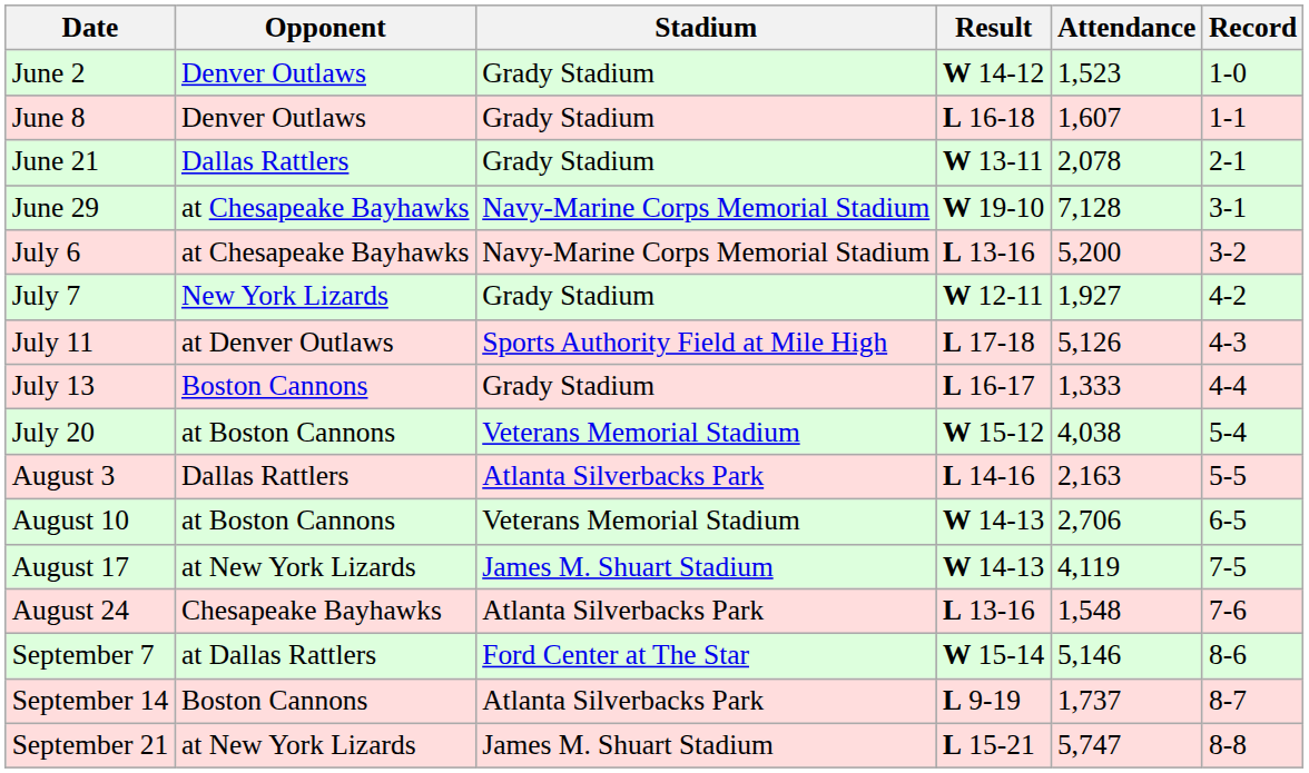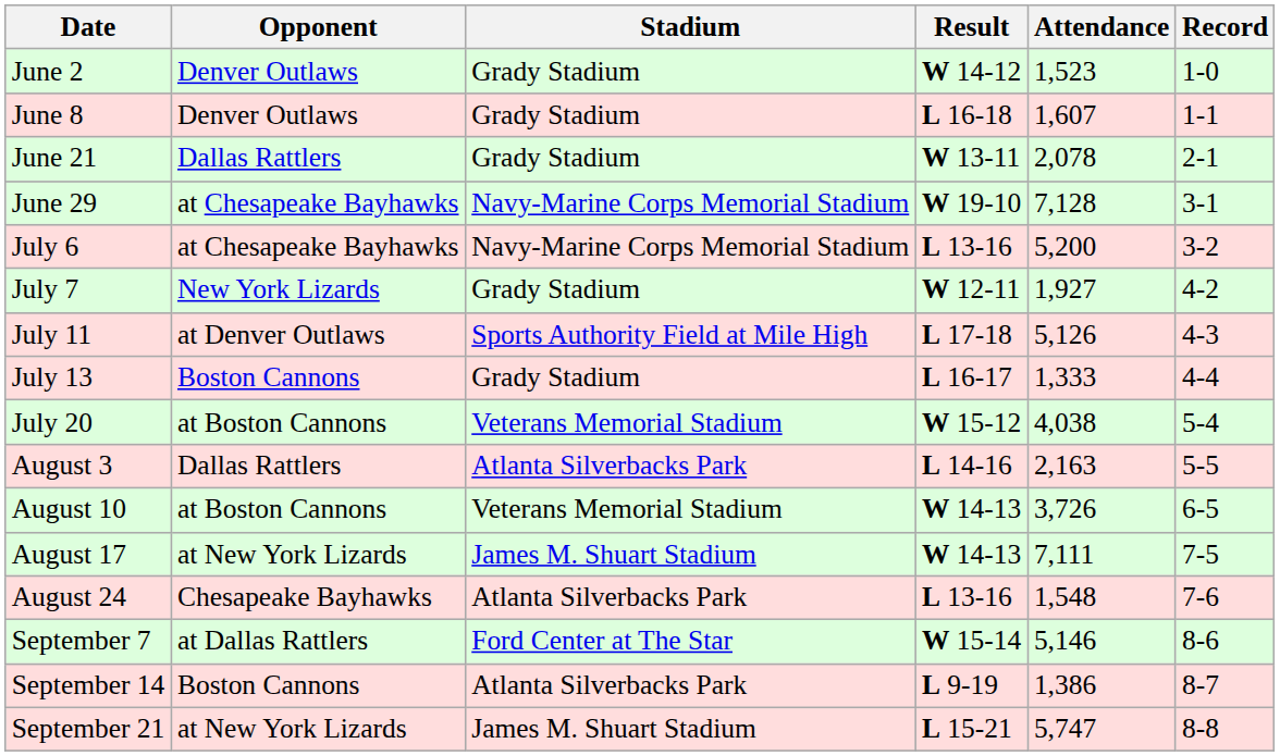August 10 | Attendance: 2,706 -> 3,726
August 17 | Attendance: 4,119 -> 7,111
September 14 | Attendance: 1,737 -> 1,386
